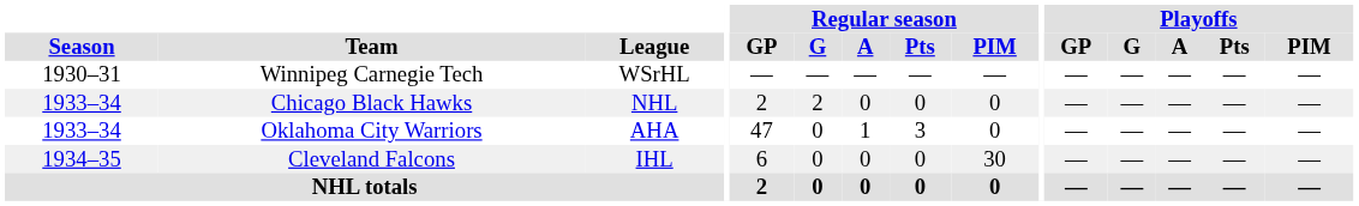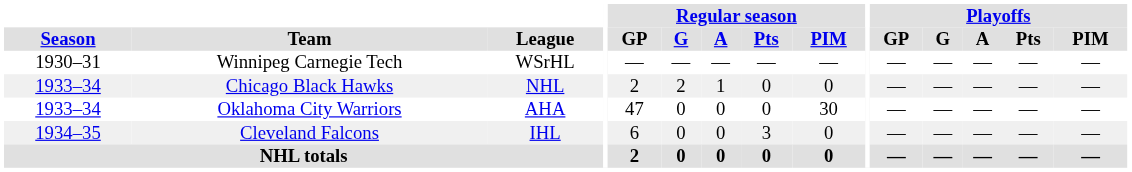Chicago Black Hawks | Regular season / A: 0 -> 1
Oklahoma City Warriors | Regular season / A: 1 -> 0
Oklahoma City Warriors | Regular season / Pts: 3 -> 0
Oklahoma City Warriors | Regular season / PIM: 0 -> 30
Cleveland Falcons | Regular season / Pts: 0 -> 3
Cleveland Falcons | Regular season / PIM: 30 -> 0
